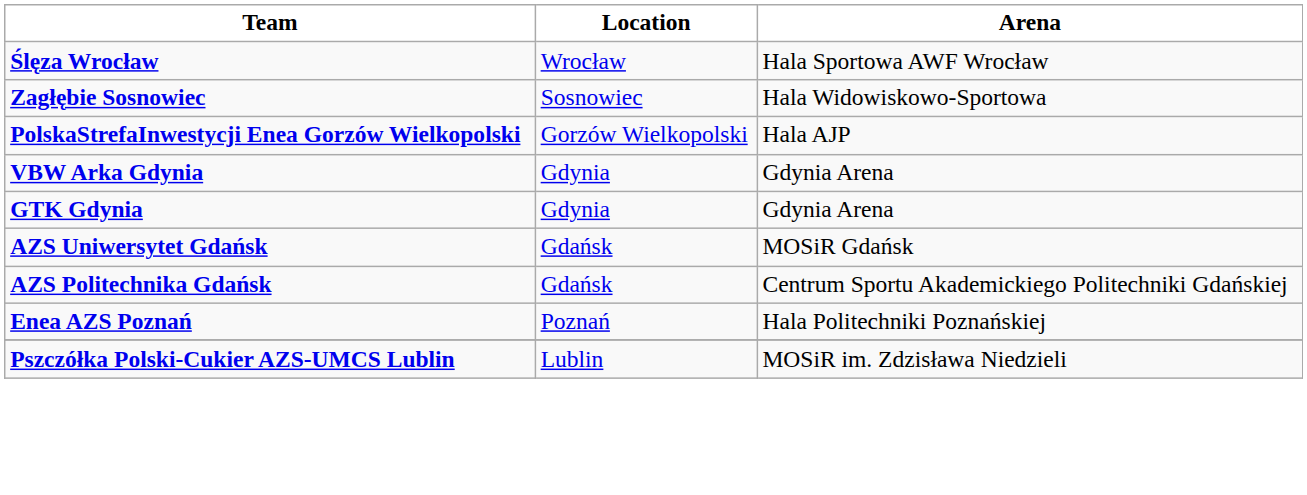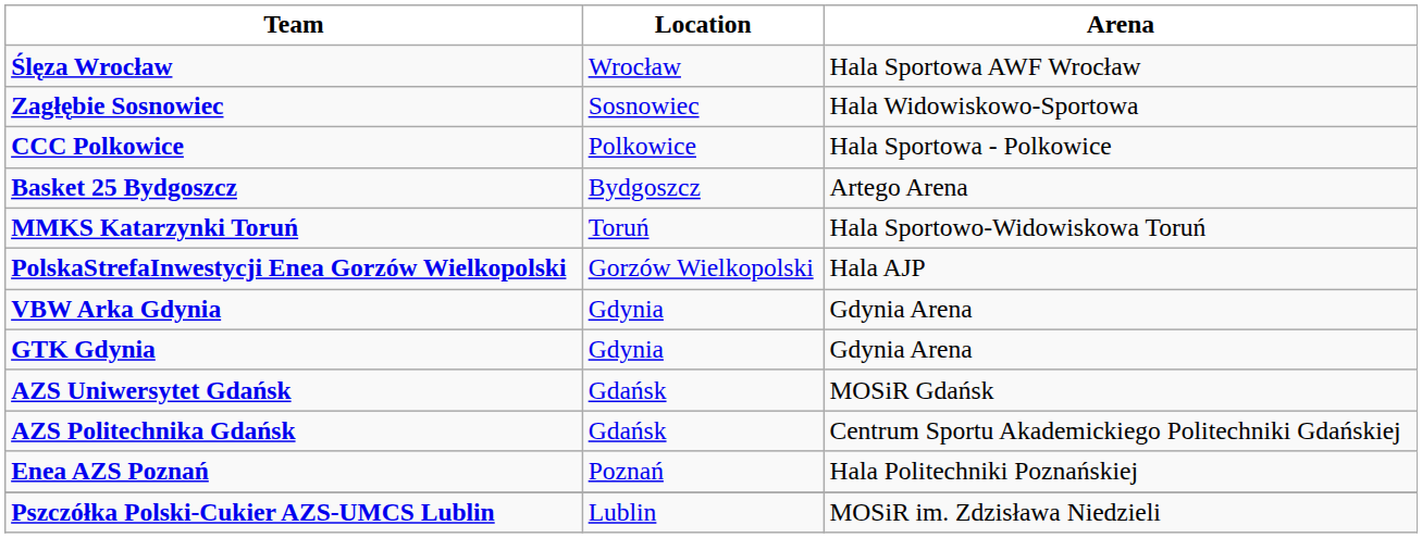+ row: CCC Polkowice | Polkowice | Hala Sportowa - Polkowice
+ row: Basket 25 Bydgoszcz | Bydgoszcz | Artego Arena
+ row: MMKS Katarzynki Toruń | Toruń | Hala Sportowo-Widowiskowa Toruń
